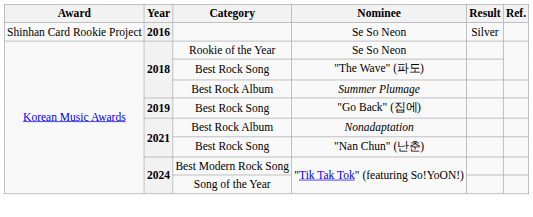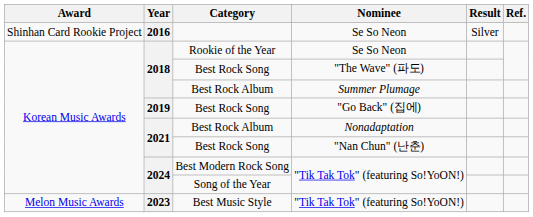+ row: Melon Music Awards | 2023 | Best Music Style | "Tik Tak Tok" (featuring So!YoON!)
